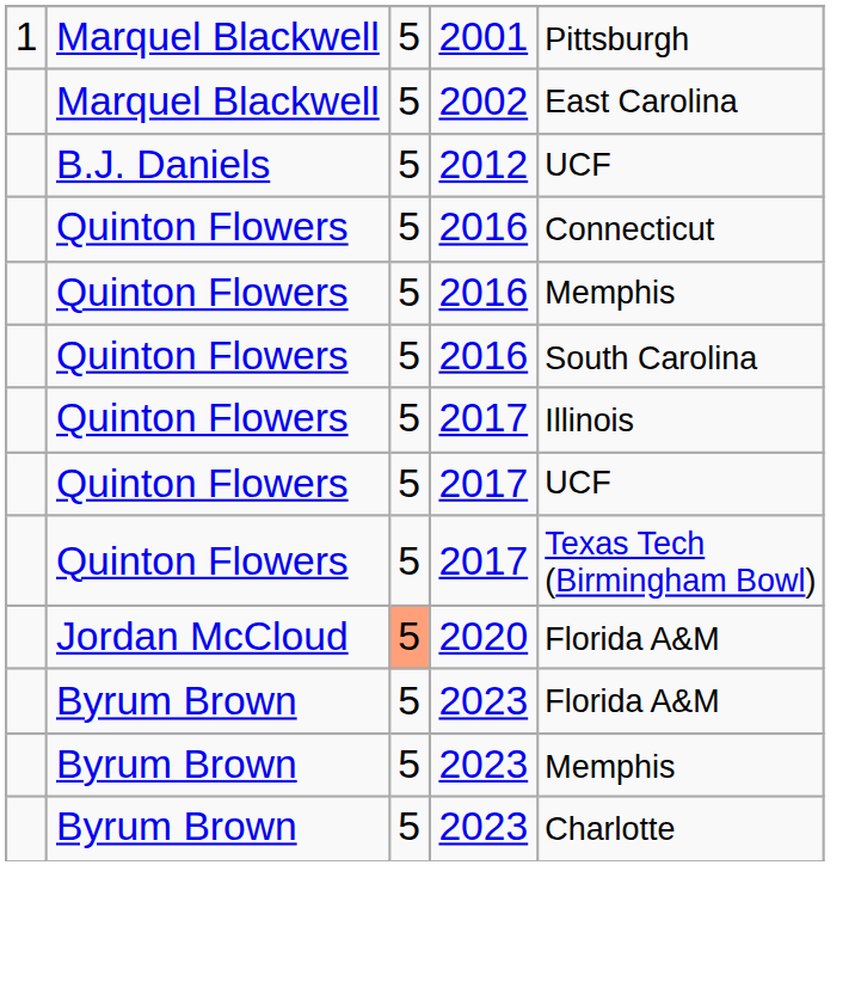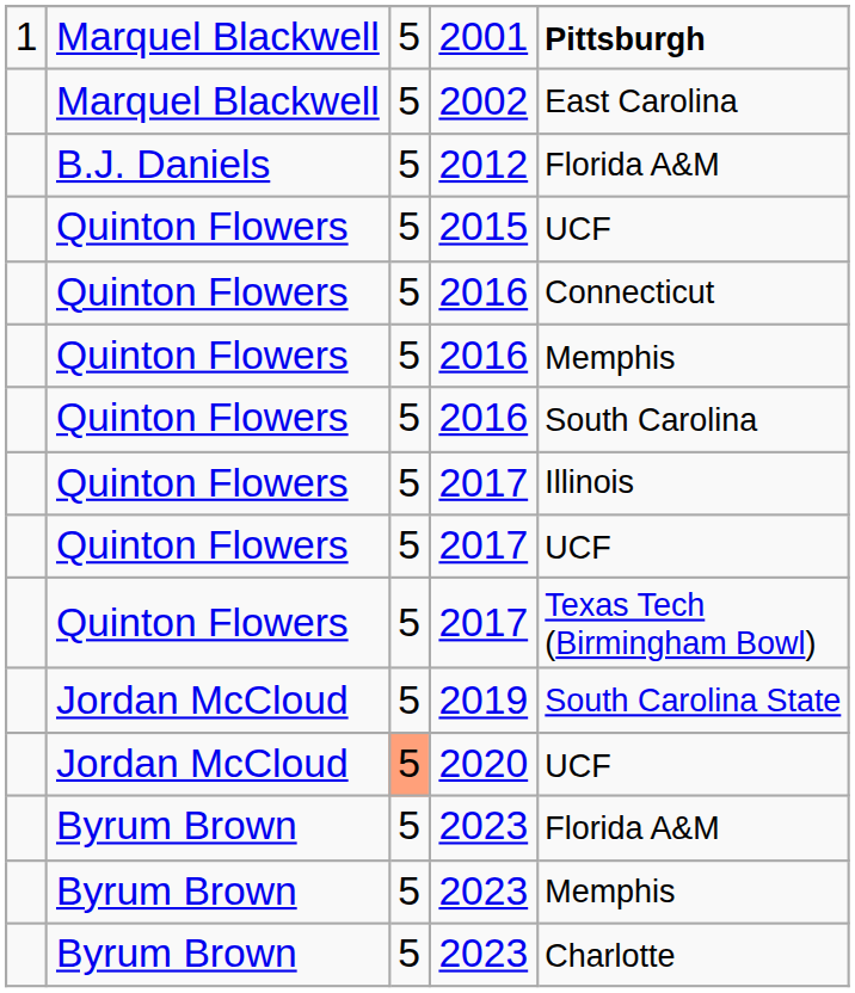2001 | column 5: normal -> bold
2012 | column 5: UCF -> Florida A&M
+ row: Quinton Flowers | 5 | 2015 | UCF
+ row: Jordan McCloud | 5 | 2019 | South Carolina State
2020 | column 5: Florida A&M -> UCF
